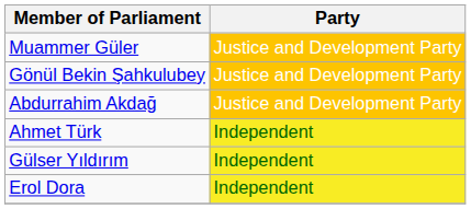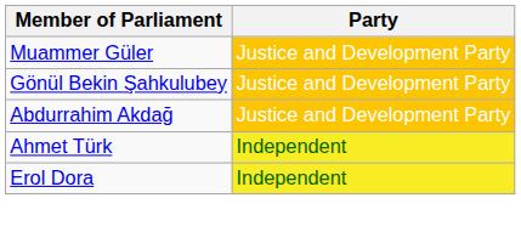- row: Gülser Yıldırım | Independent
